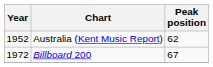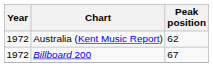Australia (Kent Music Report) | Year: 1952 -> 1972
